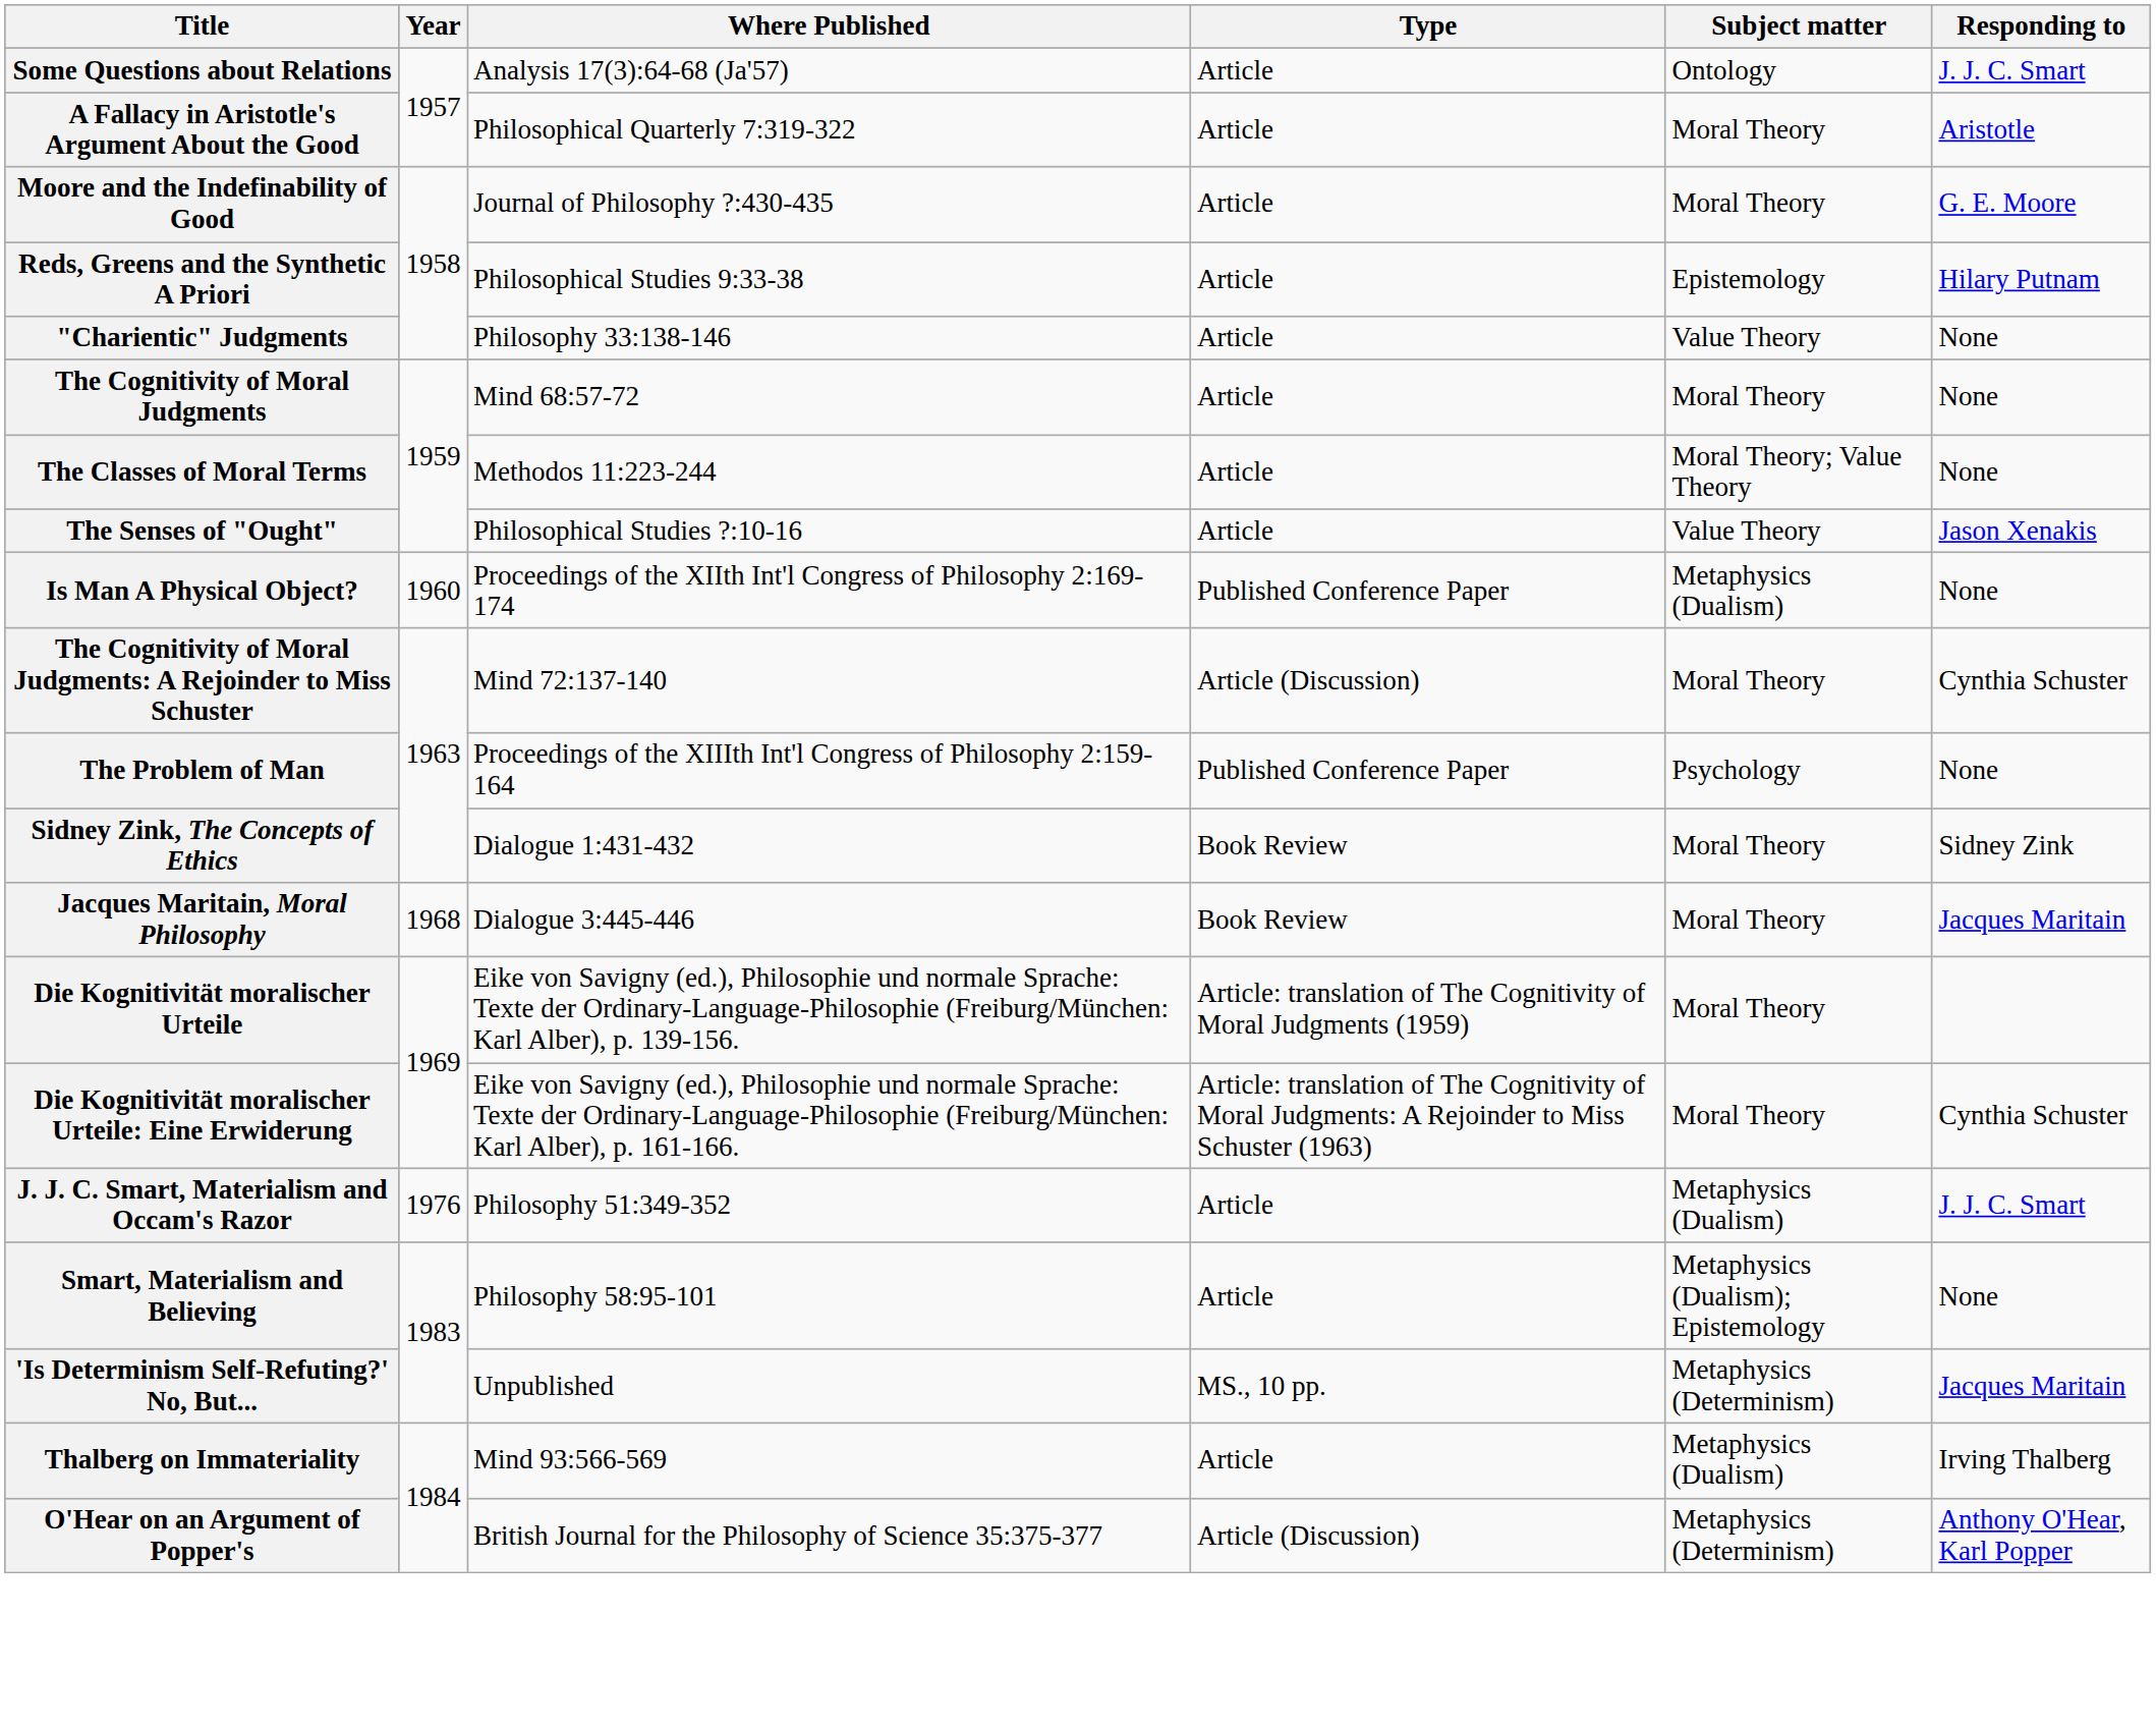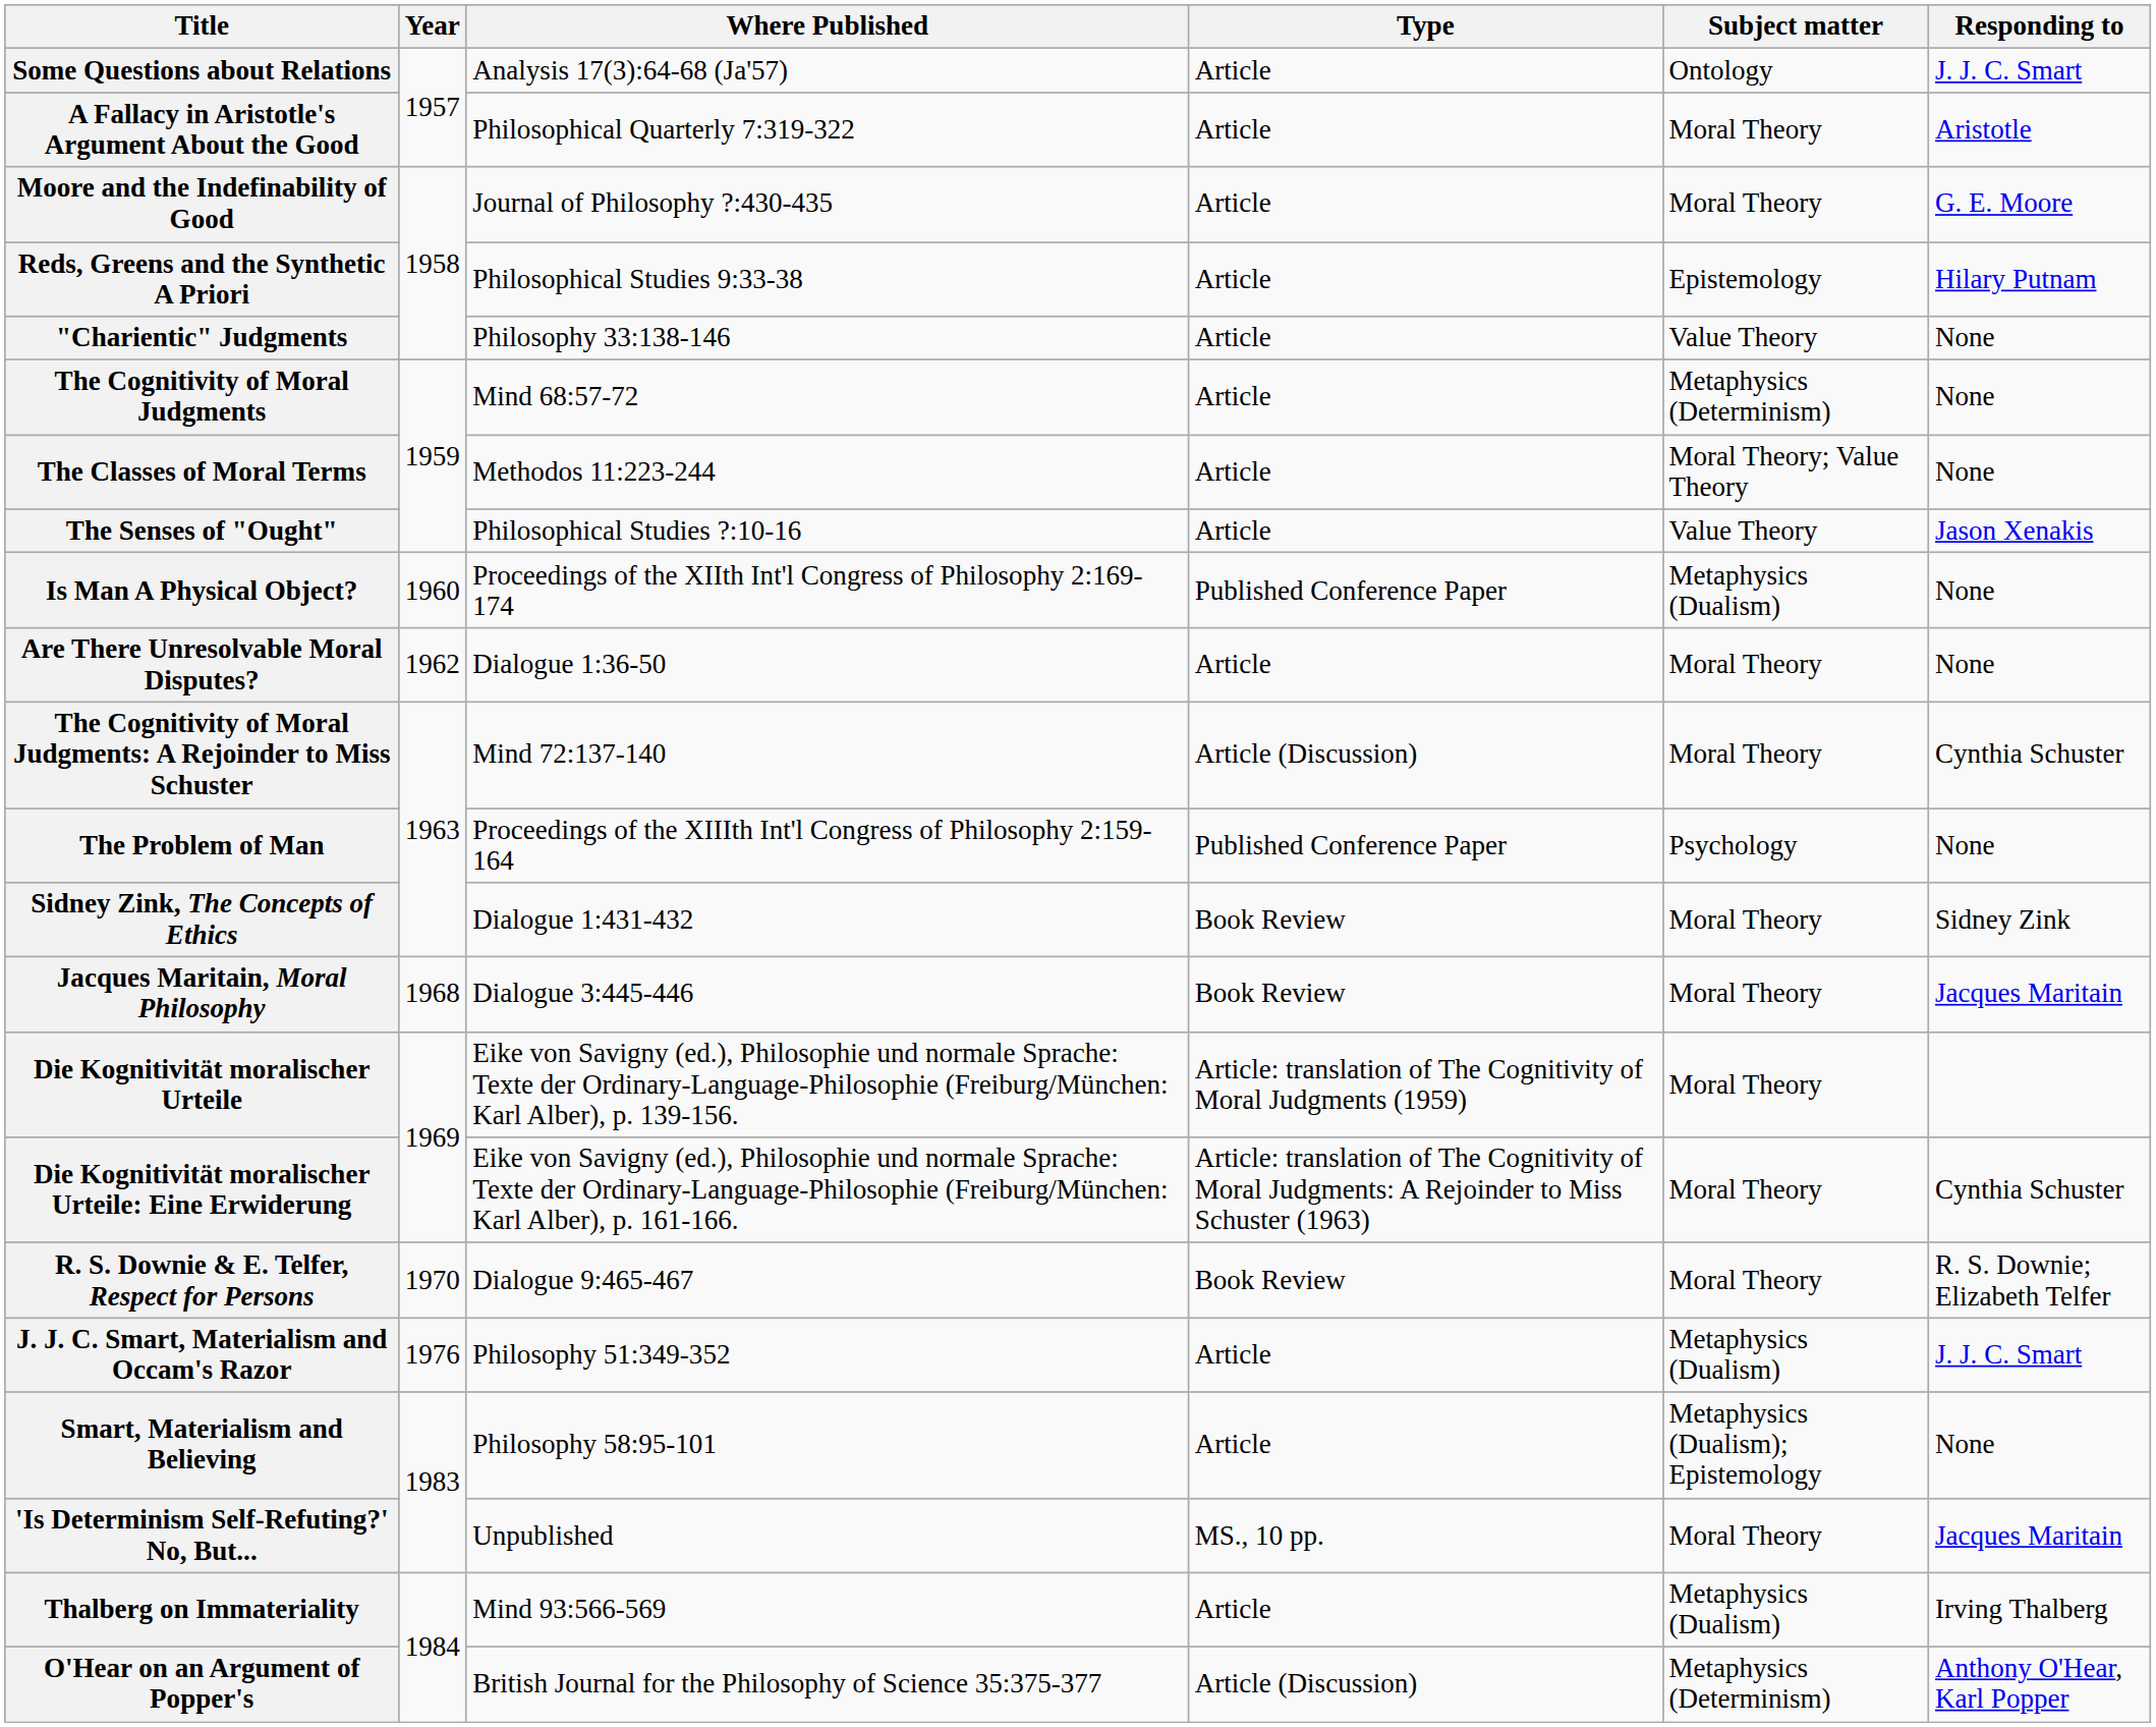The Cognitivity of Moral Judgments | Subject matter: Moral Theory -> Metaphysics (Determinism)
+ row: Are There Unresolvable Moral Disputes? | 1962 | Dialogue 1:36-50 | Article | Moral Theory | None
+ row: R. S. Downie & E. Telfer, Respect for Persons | 1970 | Dialogue 9:465-467 | Book Review | Moral Theory | R. S. Downie; Elizabeth Telfer
'Is Determinism Self-Refuting?' No, But... | Subject matter: Metaphysics (Determinism) -> Moral Theory
